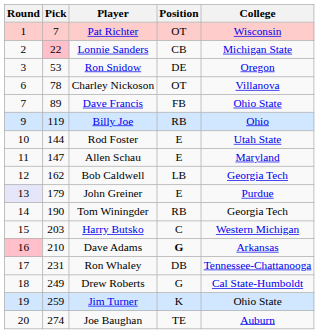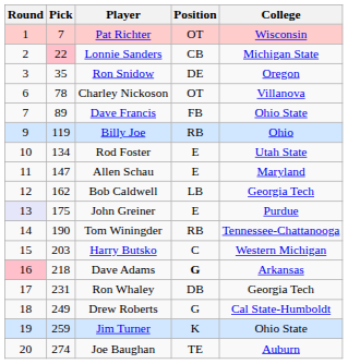Ron Snidow | Pick: 53 -> 35
Rod Foster | Pick: 144 -> 134
John Greiner | Pick: 179 -> 175
Tom Winingder | College: Georgia Tech -> Tennessee-Chattanooga
Dave Adams | Pick: 210 -> 218
Ron Whaley | College: Tennessee-Chattanooga -> Georgia Tech
